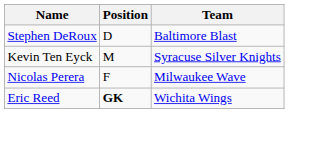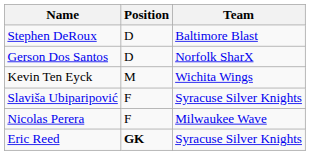+ row: Gerson Dos Santos | D | Norfolk SharX
Kevin Ten Eyck | Team: Syracuse Silver Knights -> Wichita Wings
+ row: Slaviša Ubiparipović | F | Syracuse Silver Knights
Eric Reed | Team: Wichita Wings -> Syracuse Silver Knights
